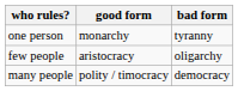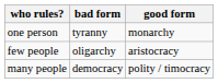columns swapped: good form <-> bad form
